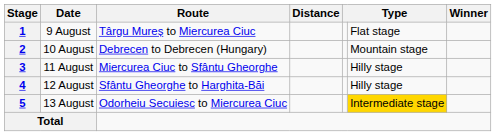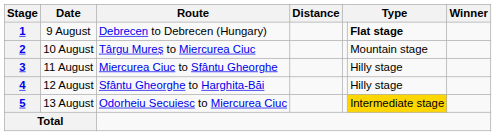1 | Route: Târgu Mureș to Miercurea Ciuc -> Debrecen to Debrecen (Hungary)
1 | column 6: normal -> bold
2 | Route: Debrecen to Debrecen (Hungary) -> Târgu Mureș to Miercurea Ciuc
